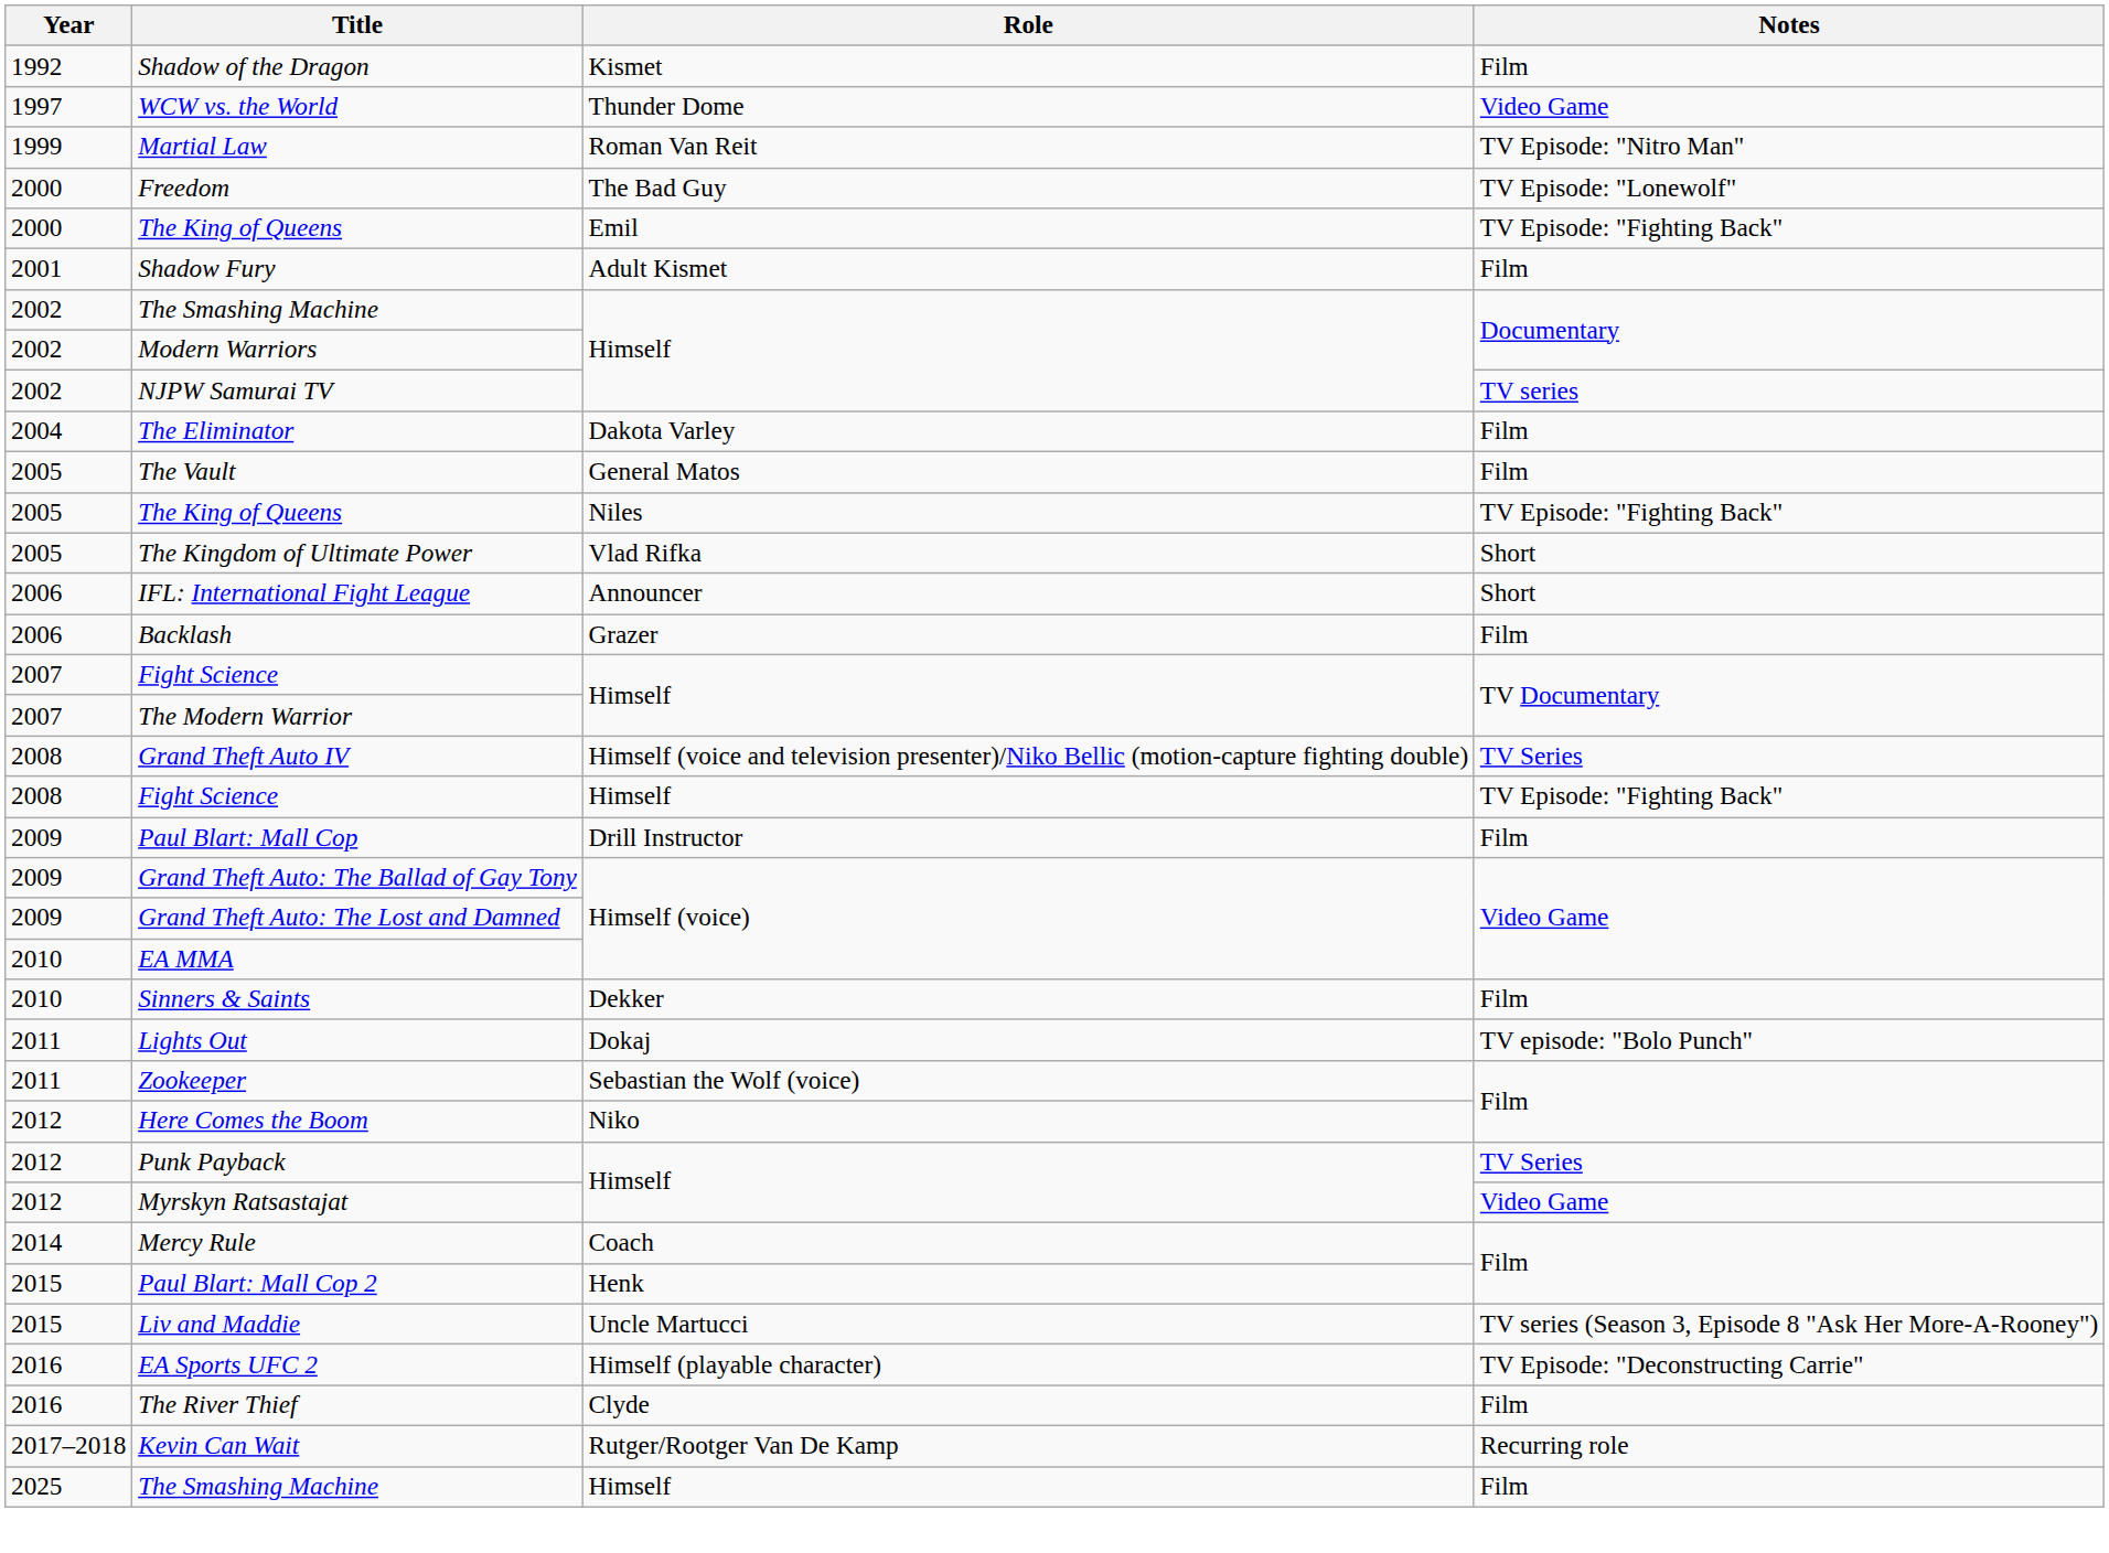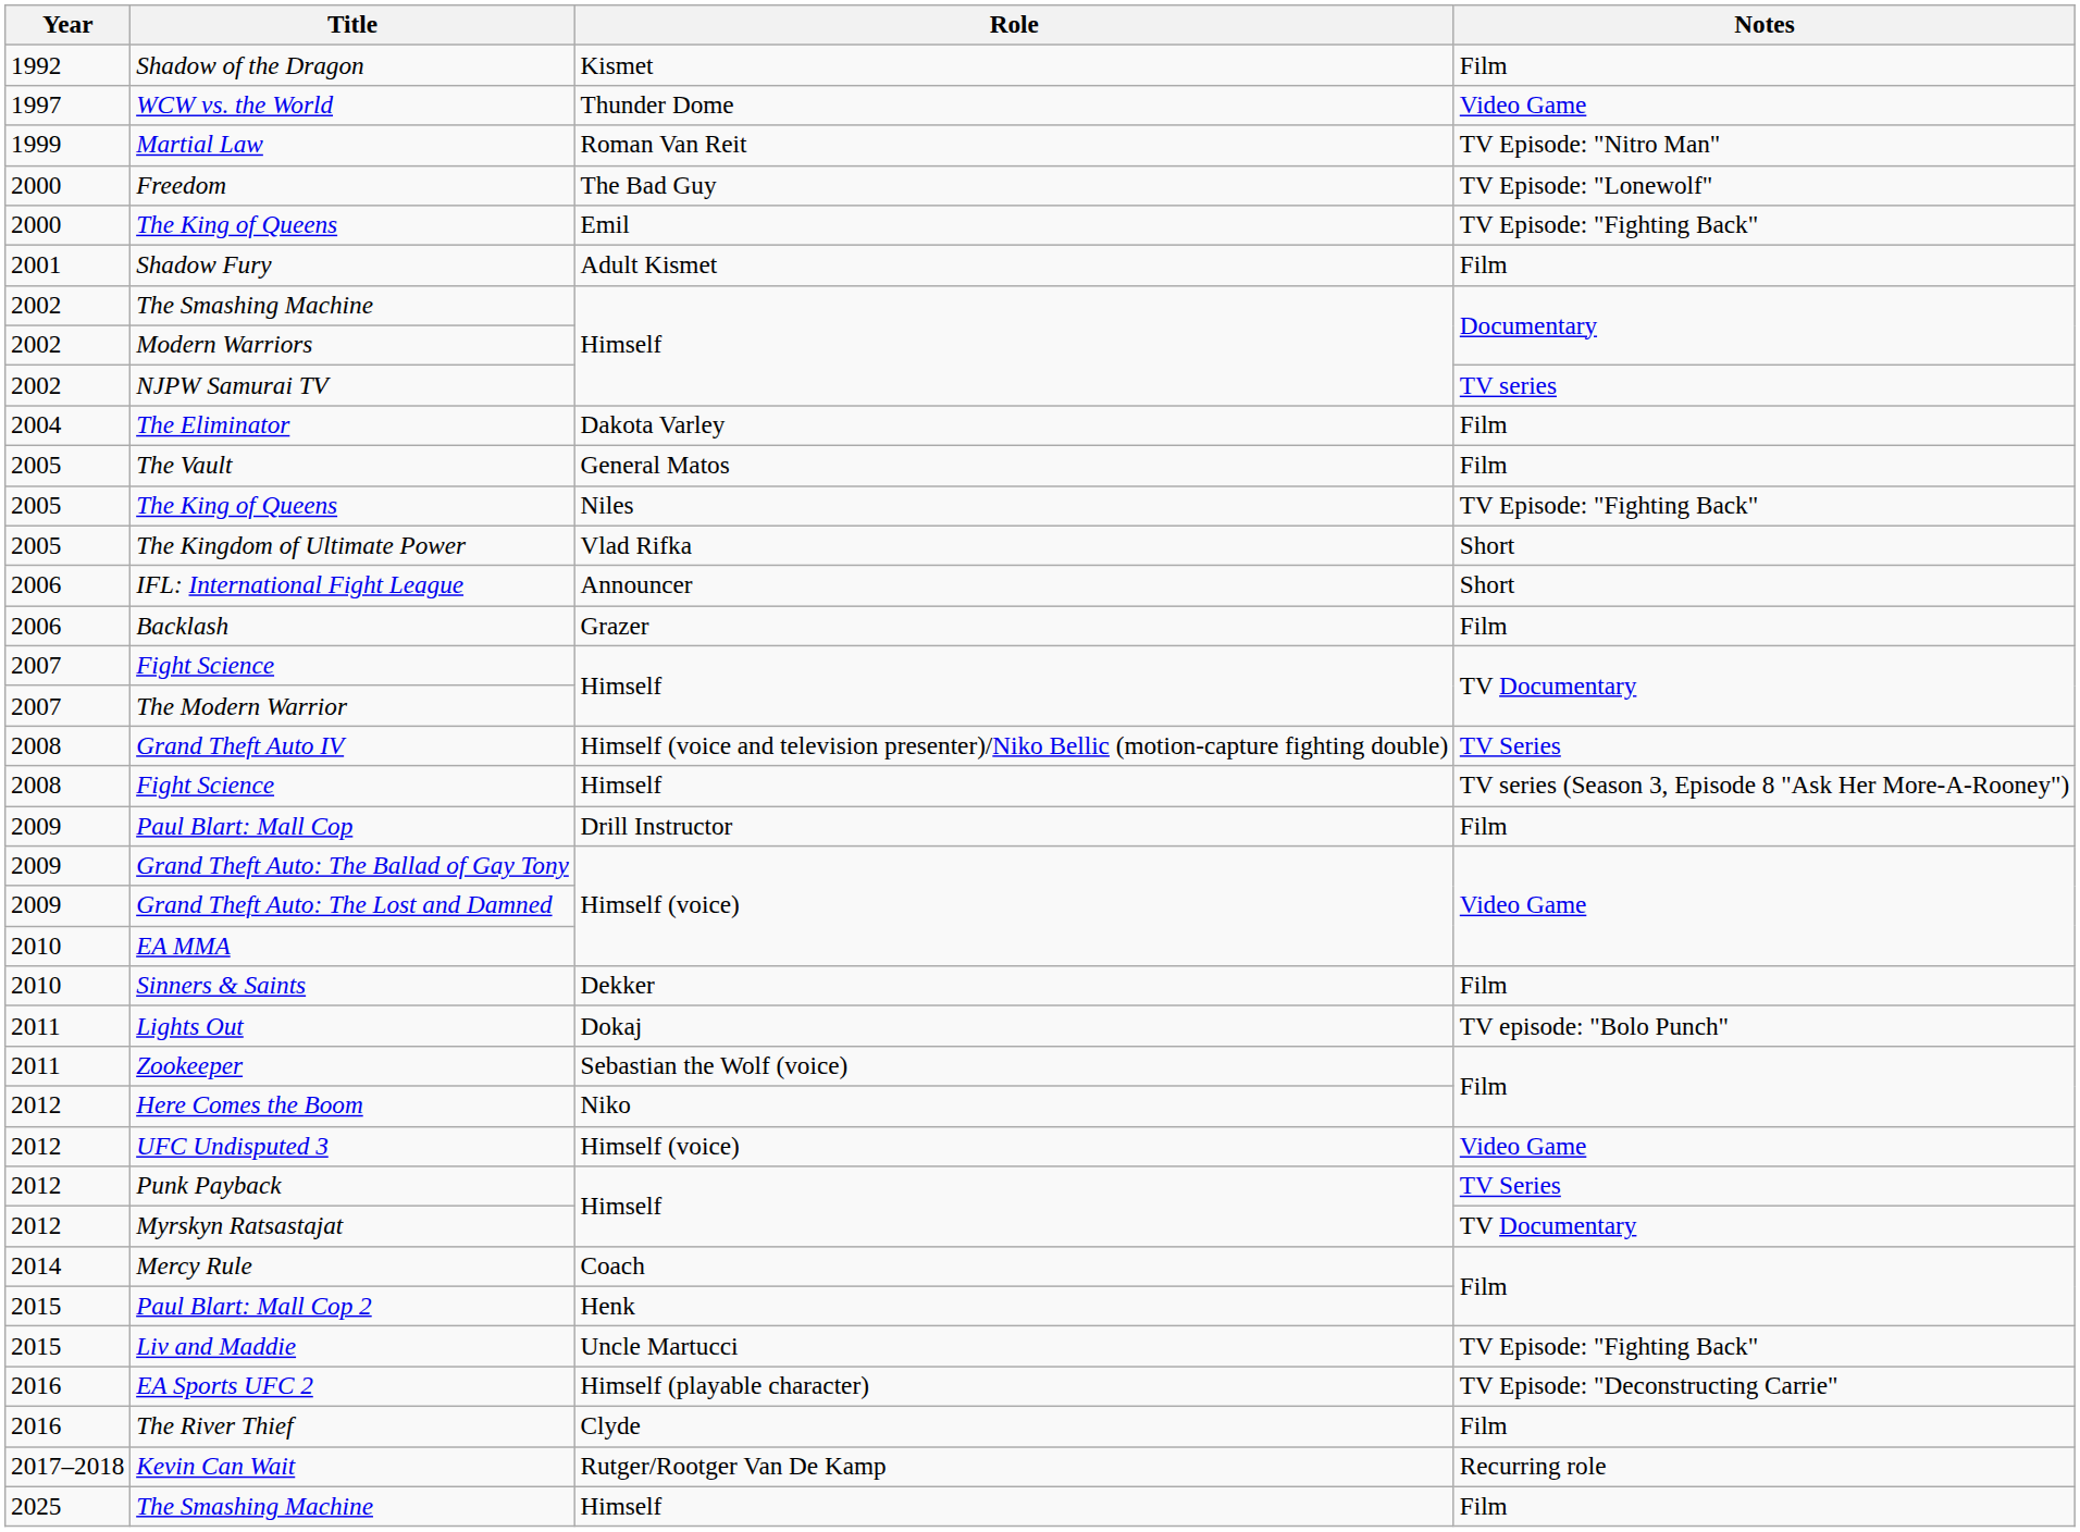2008 / Fight Science | Notes: TV Episode: "Fighting Back" -> TV series (Season 3, Episode 8 "Ask Her More-A-Rooney")
+ row: 2012 | UFC Undisputed 3 | Himself (voice) | Video Game
Myrskyn Ratsastajat | Notes: Video Game -> TV Documentary
Liv and Maddie | Notes: TV series (Season 3, Episode 8 "Ask Her More-A-Rooney") -> TV Episode: "Fighting Back"
